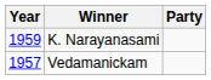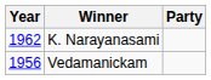K. Narayanasami | Year: 1959 -> 1962
Vedamanickam | Year: 1957 -> 1956
